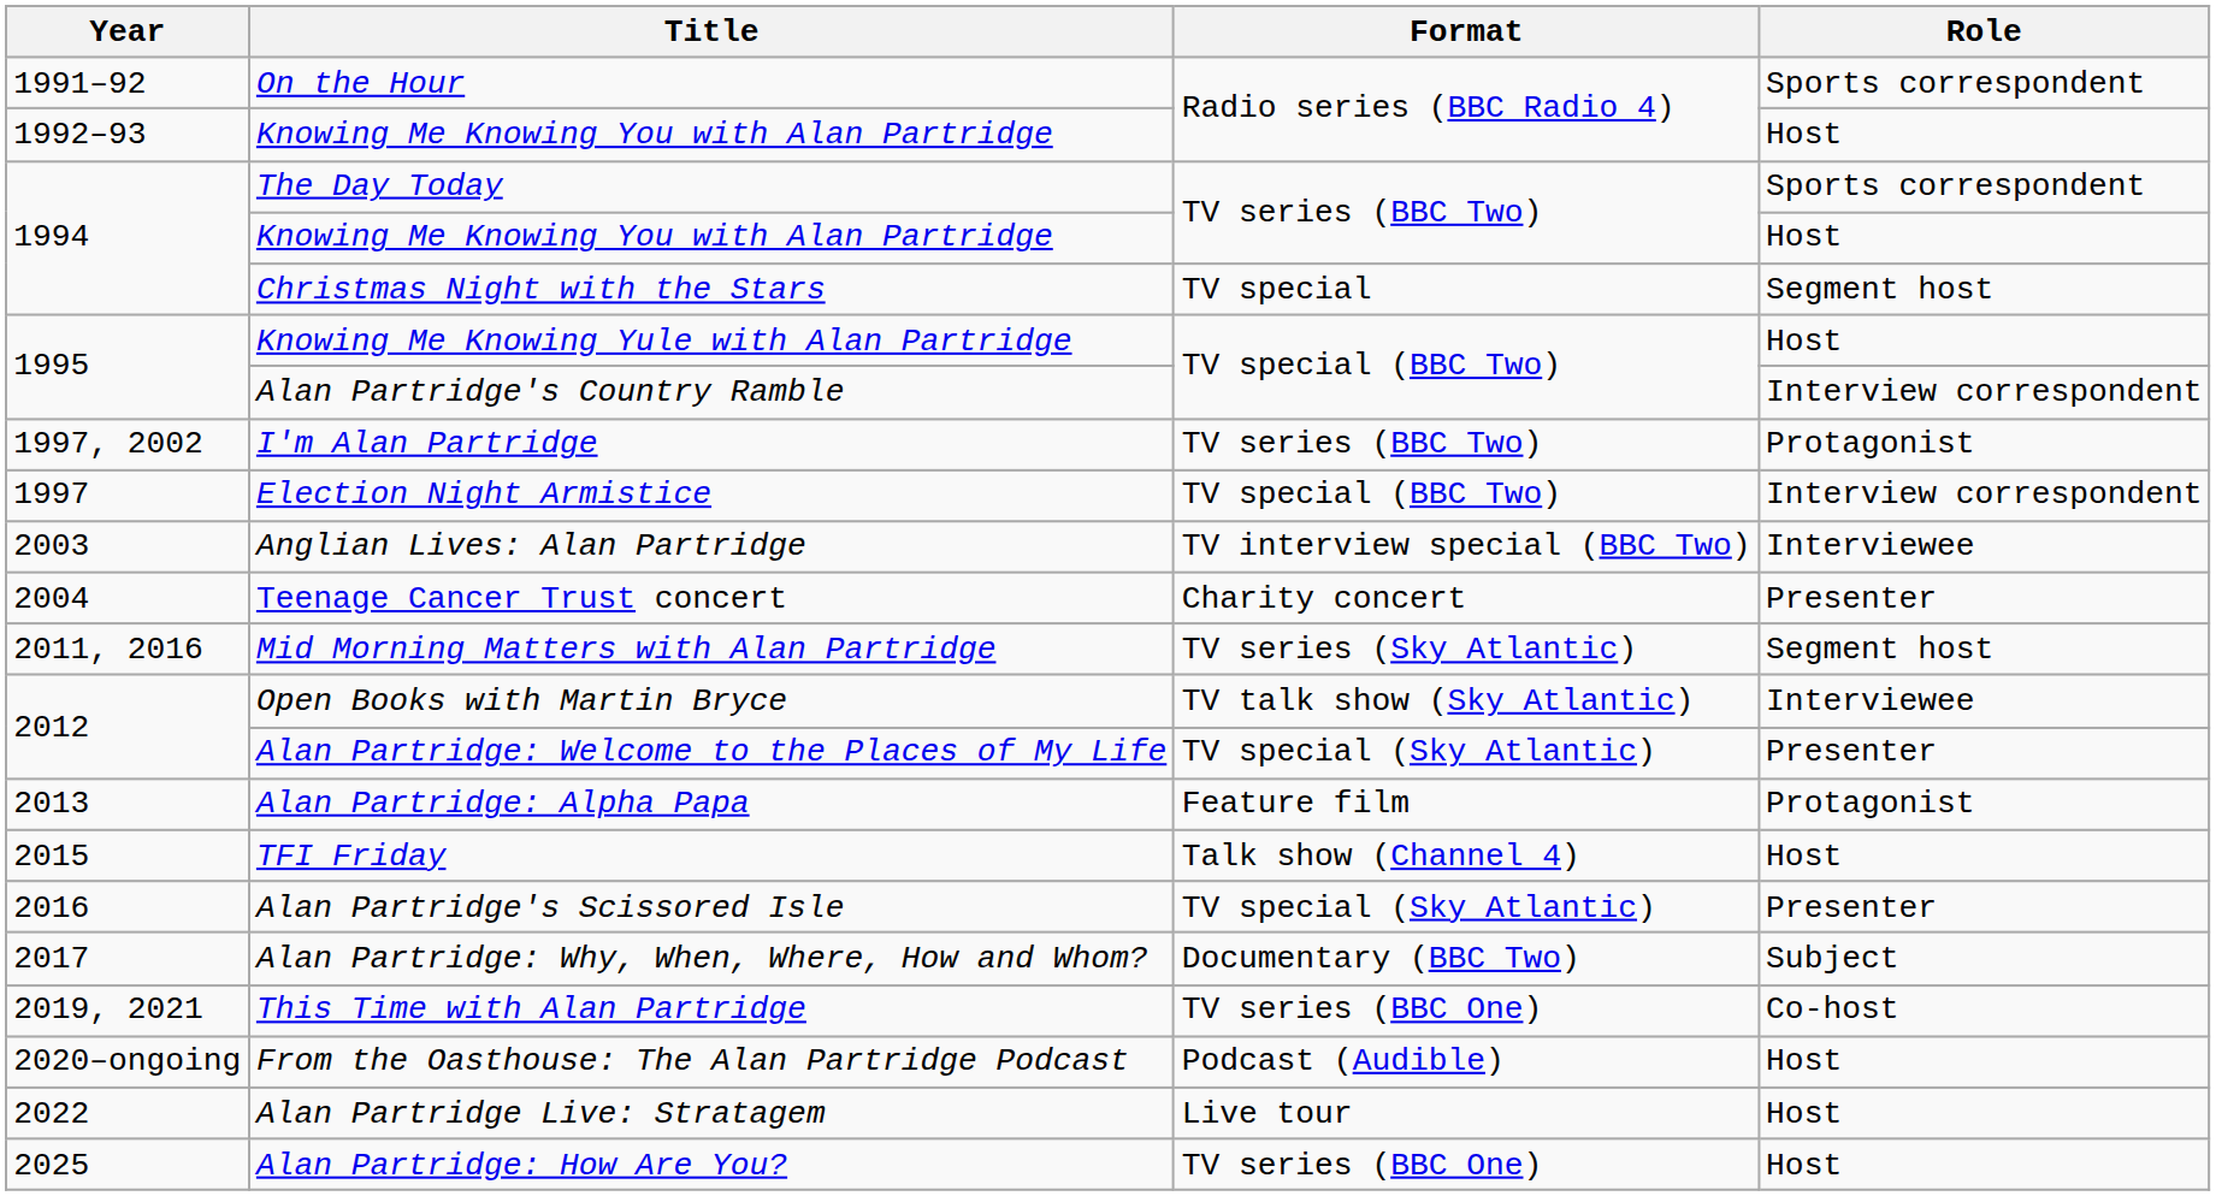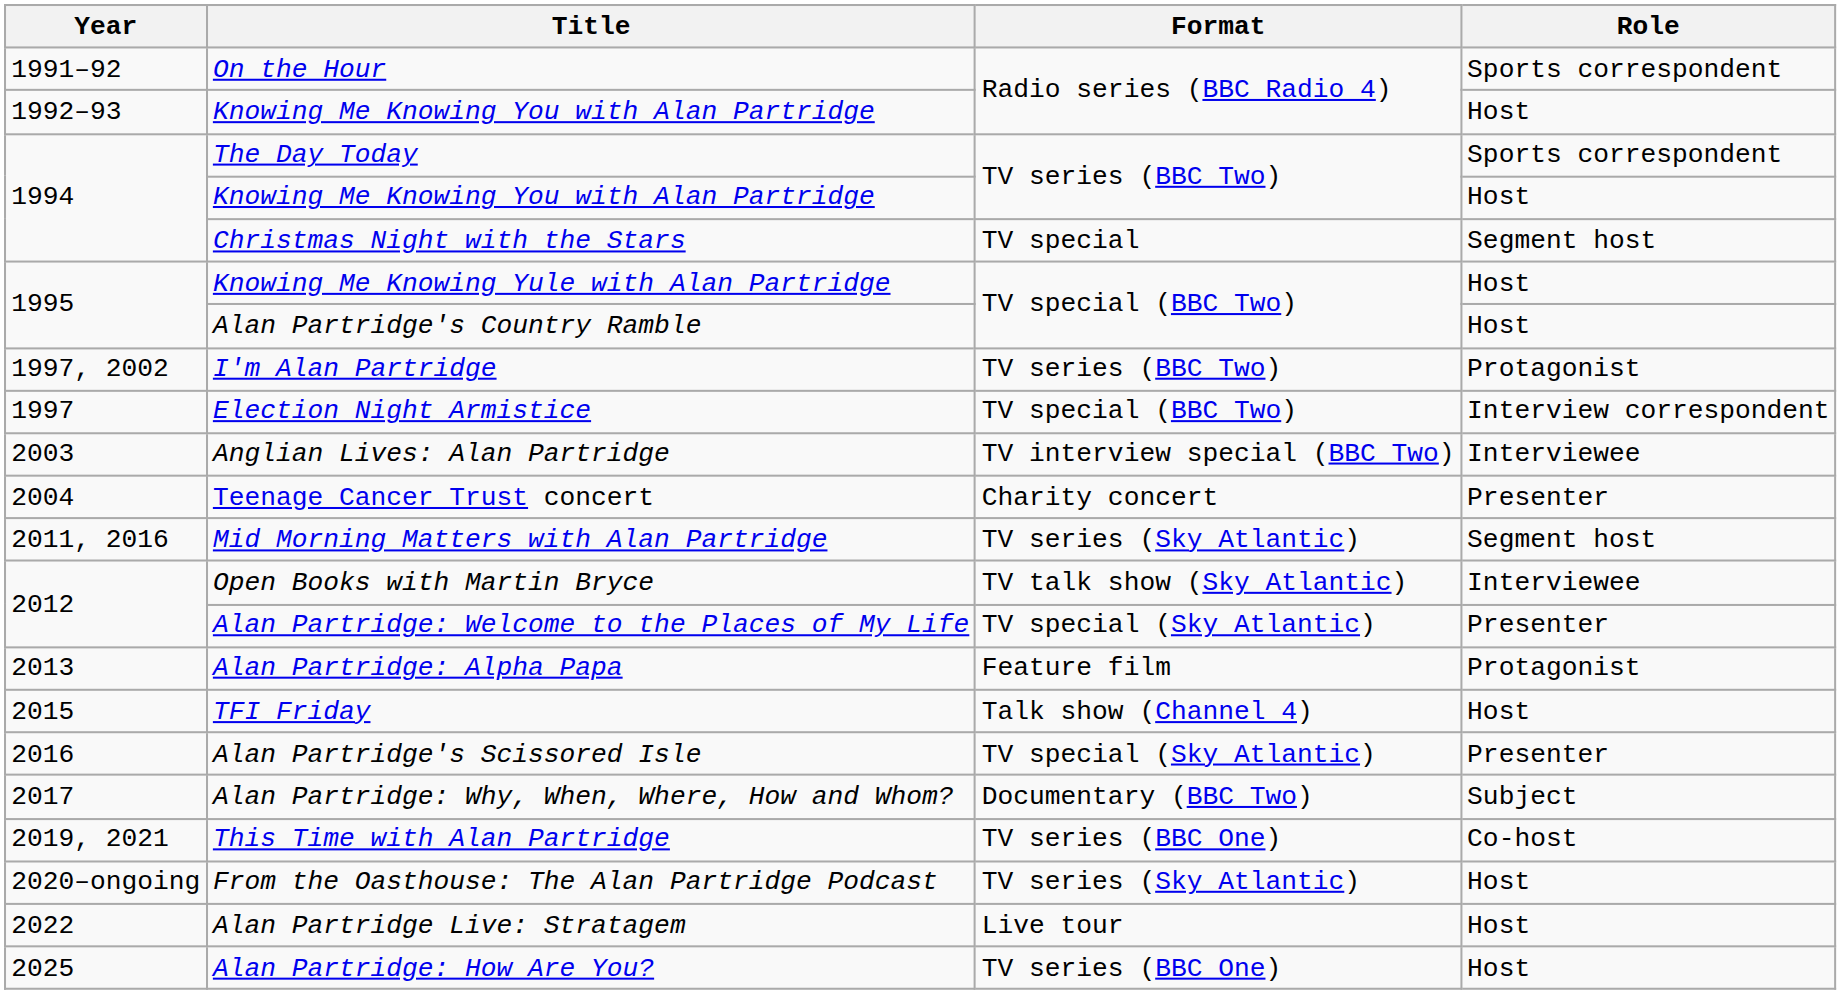Alan Partridge's Country Ramble | Role: Interview correspondent -> Host
From the Oasthouse: The Alan Partridge Podcast | Format: Podcast (Audible) -> TV series (Sky Atlantic)
